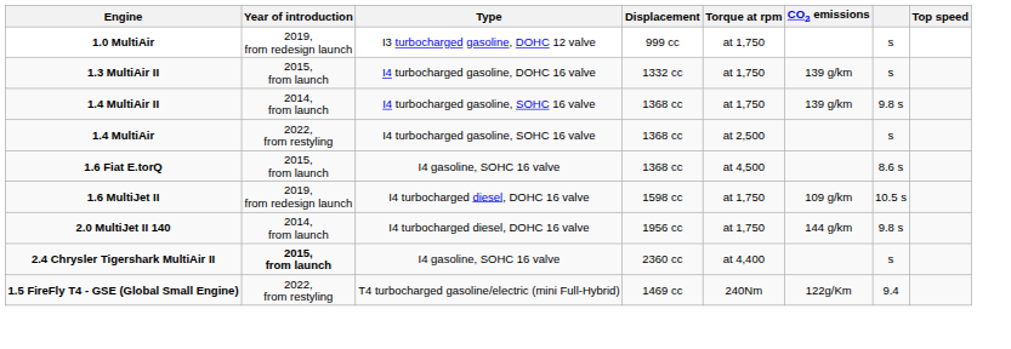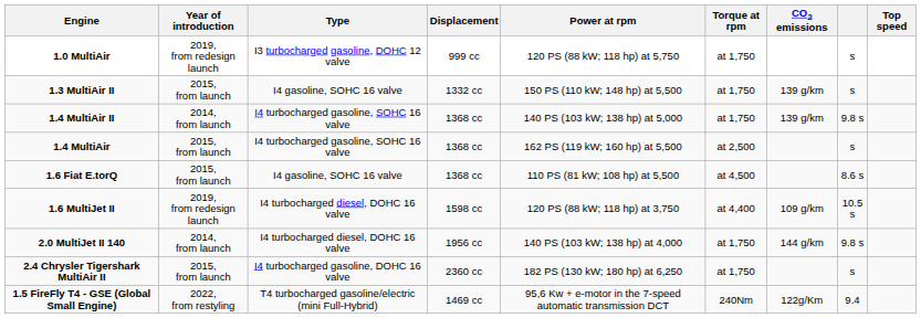+ column: Power at rpm | 120 PS (88 kW; 118 hp) at 5,750 | 150 PS (110 kW; 148 hp) at 5,500 | 140 PS (103 kW; 138 hp) at 5,000 | 162 PS (119 kW; 160 hp) at 5,500 | 110 PS (81 kW; 108 hp) at 5,500 | 120 PS (88 kW; 118 hp) at 3,750 | 140 PS (103 kW; 138 hp) at 4,000 | 182 PS (130 kW; 180 hp) at 6,250 | 95,6 Kw + e-motor in the 7-speed automatic transmission DCT
1.3 MultiAir II | Type: I4 turbocharged gasoline, DOHC 16 valve -> I4 gasoline, SOHC 16 valve
1.4 MultiAir | Year of introduction: 2022, from restyling -> 2015, from launch
1.6 MultiJet II | Torque at rpm: at 1,750 -> at 4,400
2.4 Chrysler Tigershark MultiAir II | Year of introduction: bold -> normal
2.4 Chrysler Tigershark MultiAir II | Type: I4 gasoline, SOHC 16 valve -> I4 turbocharged gasoline, DOHC 16 valve
2.4 Chrysler Tigershark MultiAir II | Torque at rpm: at 4,400 -> at 1,750
